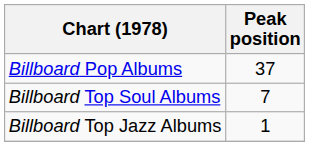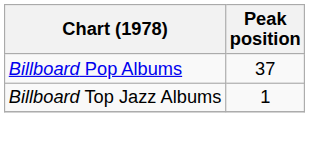- row: Billboard Top Soul Albums | 7
